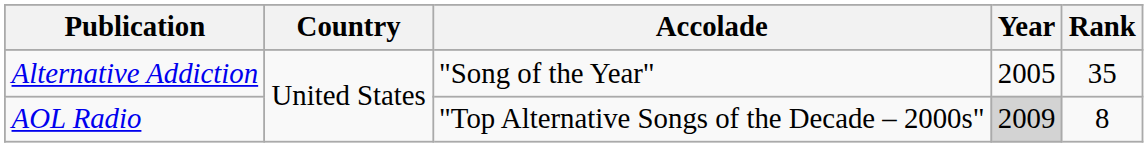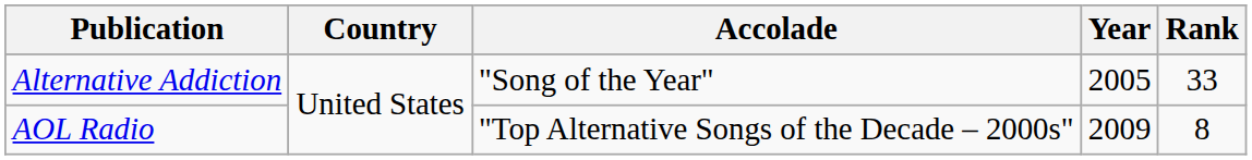Alternative Addiction | Rank: 35 -> 33
AOL Radio | Year: lightgrey background -> no background
